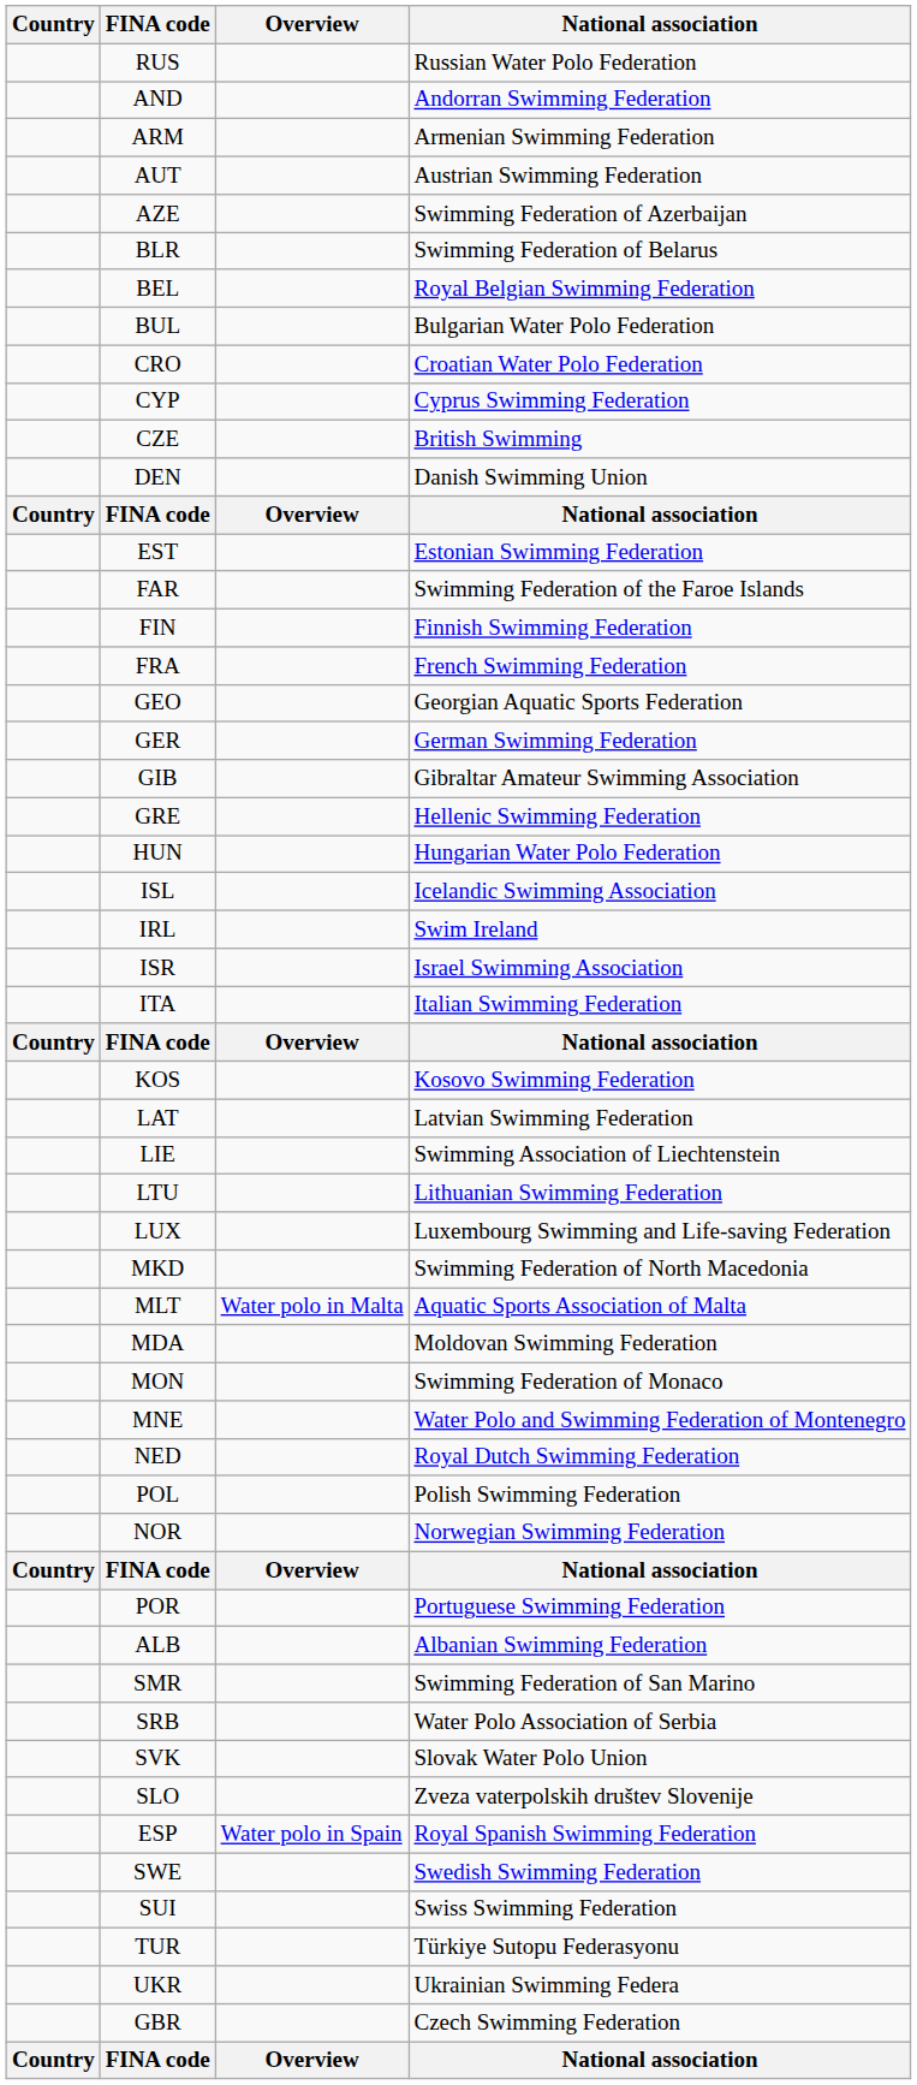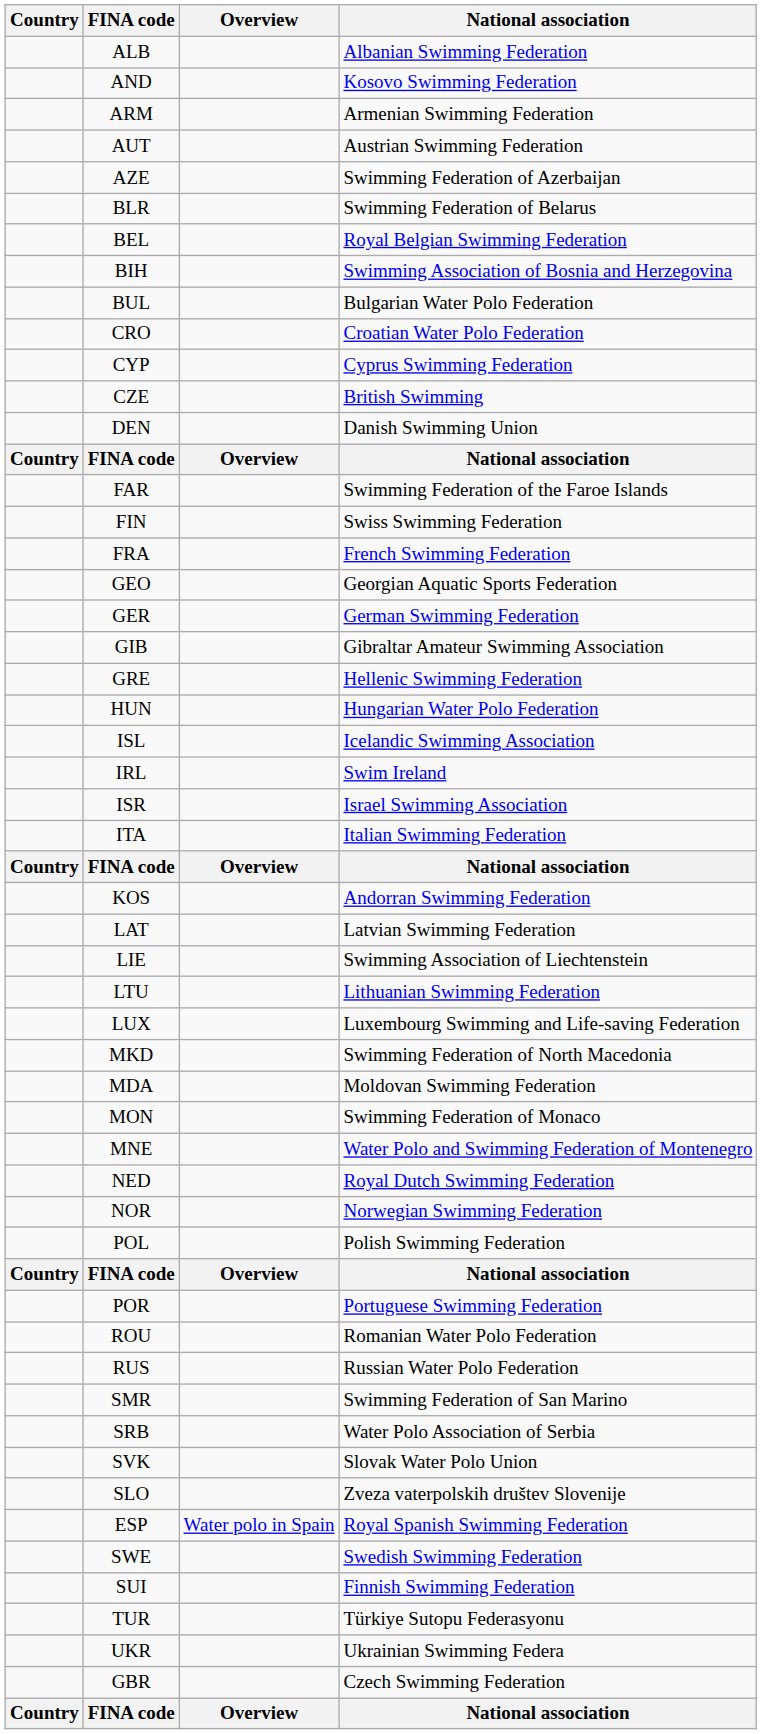rows swapped: ALB <-> RUS
AND | National association: Andorran Swimming Federation -> Kosovo Swimming Federation
+ row: BIH | Swimming Association of Bosnia and Herzegovina
- row: EST | Estonian Swimming Federation
FIN | National association: Finnish Swimming Federation -> Swiss Swimming Federation
KOS | National association: Kosovo Swimming Federation -> Andorran Swimming Federation
- row: MLT | Water polo in Malta | Aquatic Sports Association of Malta
rows swapped: NOR <-> POL
+ row: ROU | Romanian Water Polo Federation
SUI | National association: Swiss Swimming Federation -> Finnish Swimming Federation
